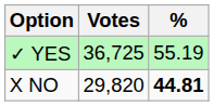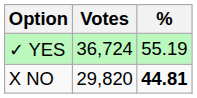✓ YES | Votes: 36,725 -> 36,724
